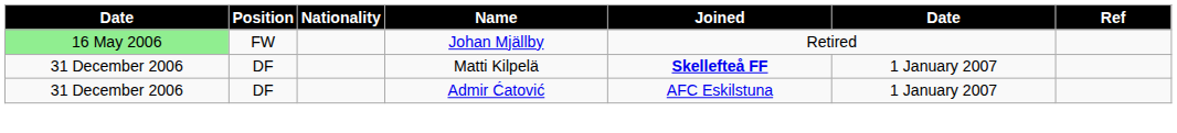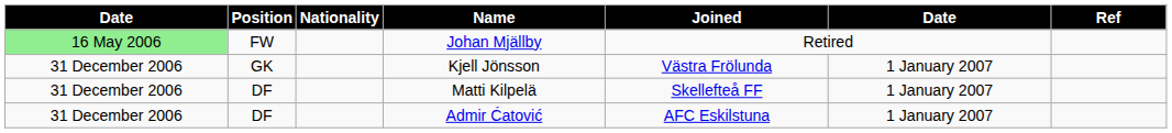+ row: 31 December 2006 | GK | Kjell Jönsson | Västra Frölunda | 1 January 2007
Matti Kilpelä | Joined: bold -> normal
